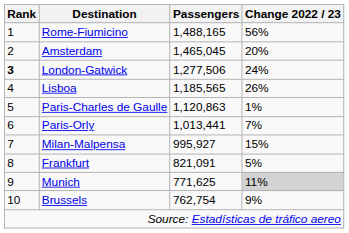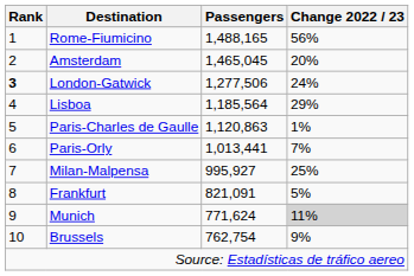Lisboa | Passengers: 1,185,565 -> 1,185,564
Lisboa | Change 2022 / 23: 26% -> 29%
Milan-Malpensa | Change 2022 / 23: 15% -> 25%
Munich | Passengers: 771,625 -> 771,624
